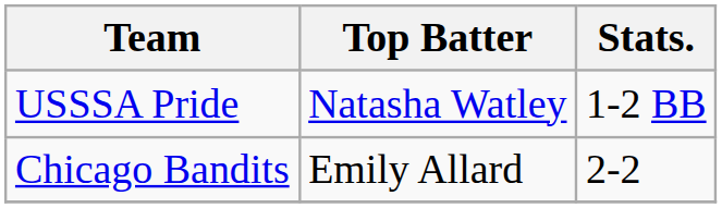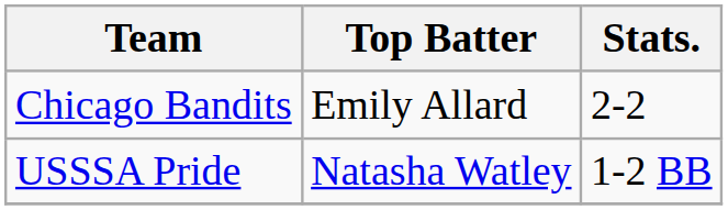rows swapped: Chicago Bandits <-> USSSA Pride
